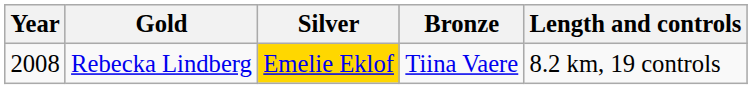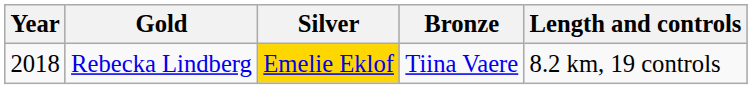Rebecka Lindberg | Year: 2008 -> 2018
